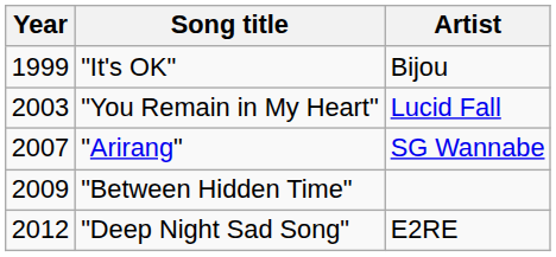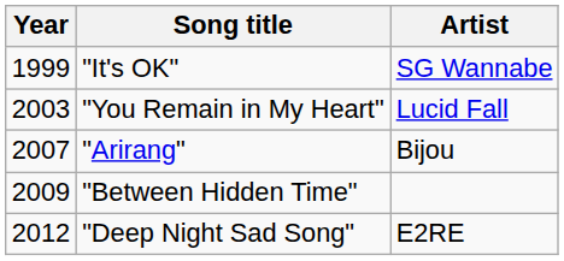"It's OK" | Artist: Bijou -> SG Wannabe
"Arirang" | Artist: SG Wannabe -> Bijou
